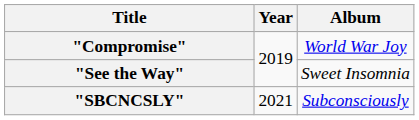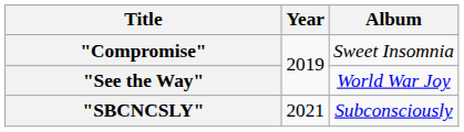"Compromise" | Album: World War Joy -> Sweet Insomnia
"See the Way" | Album: Sweet Insomnia -> World War Joy
